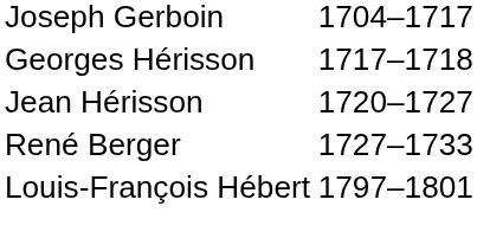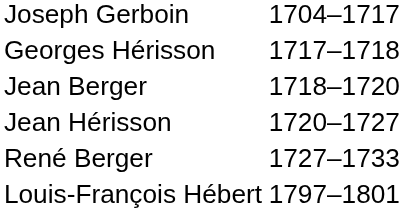+ row: Jean Berger | 1718–1720
